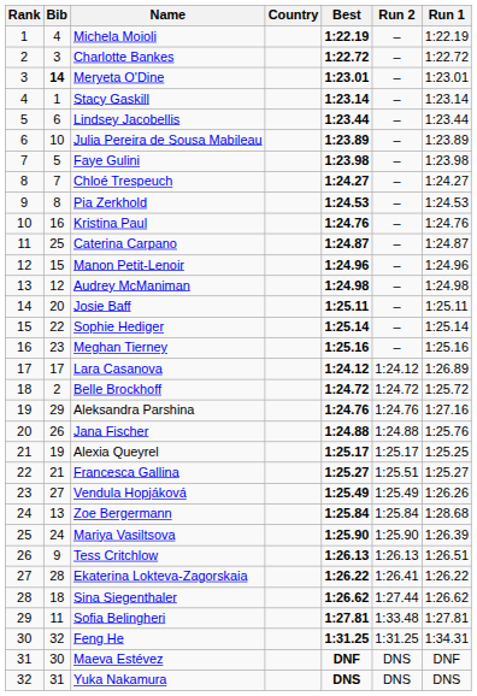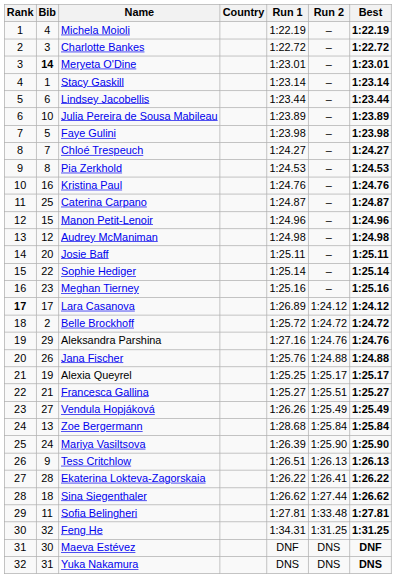columns swapped: Run 1 <-> Best
Lara Casanova | Rank: normal -> bold
